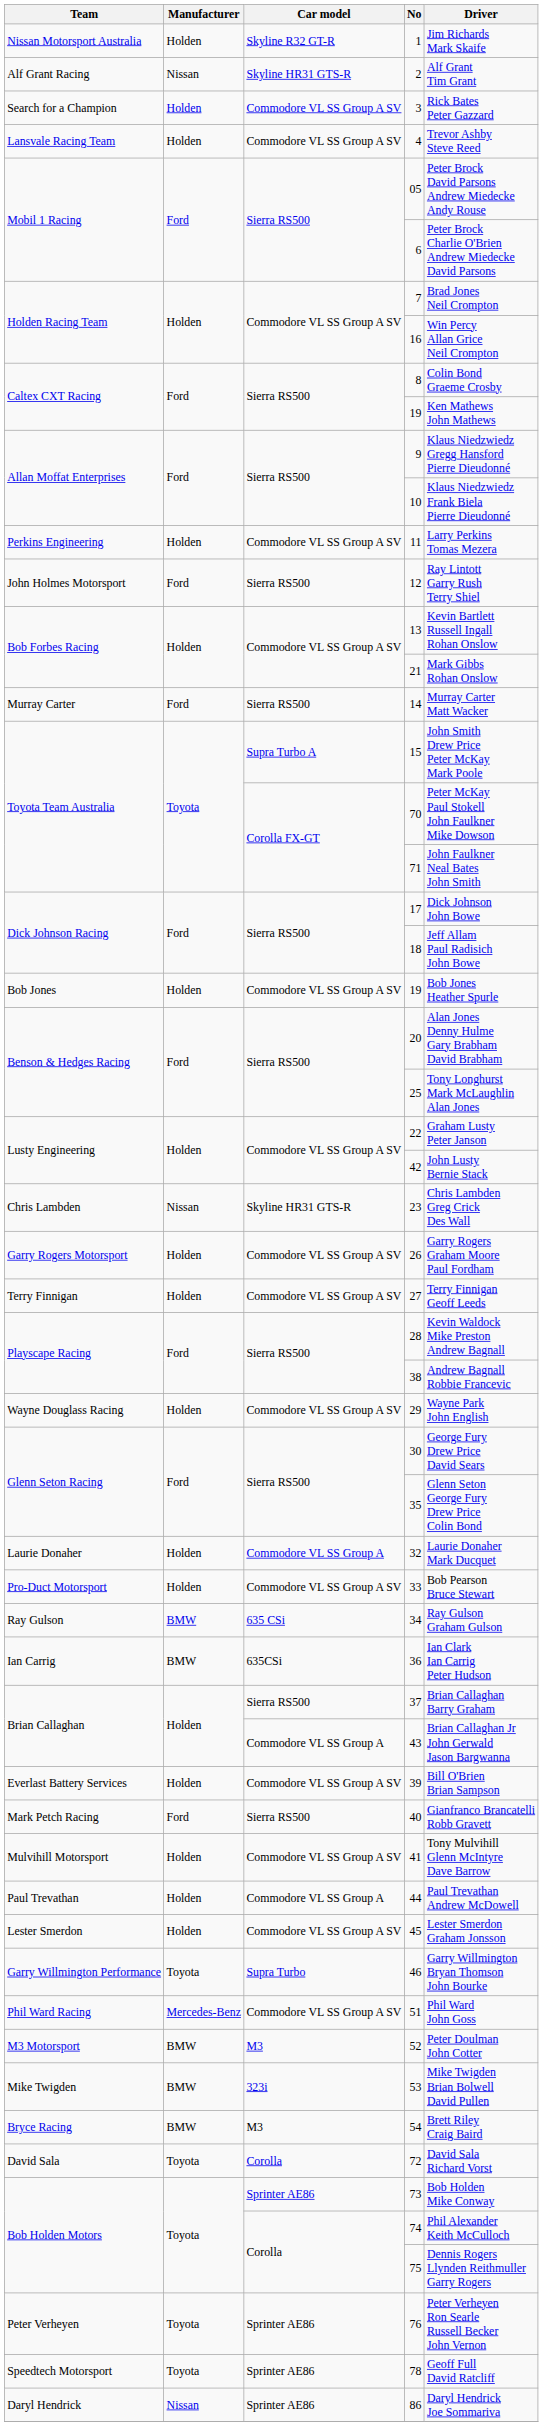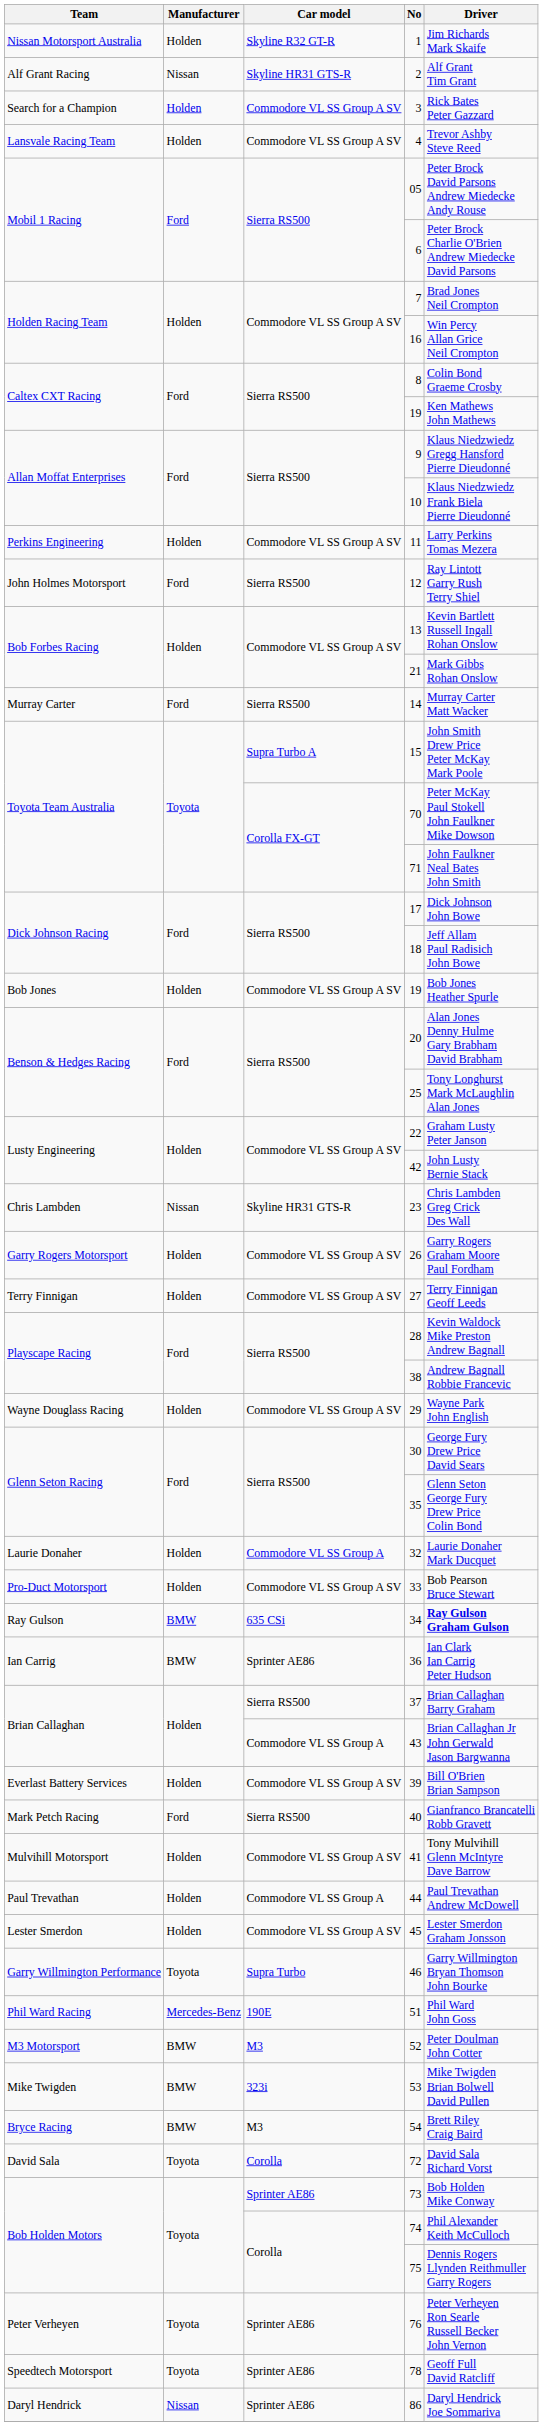34 | Driver: normal -> bold
36 | Car model: 635CSi -> Sprinter AE86
51 | Car model: Commodore VL SS Group A SV -> 190E
